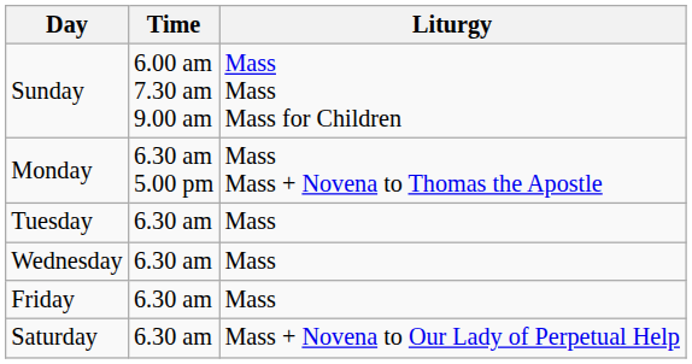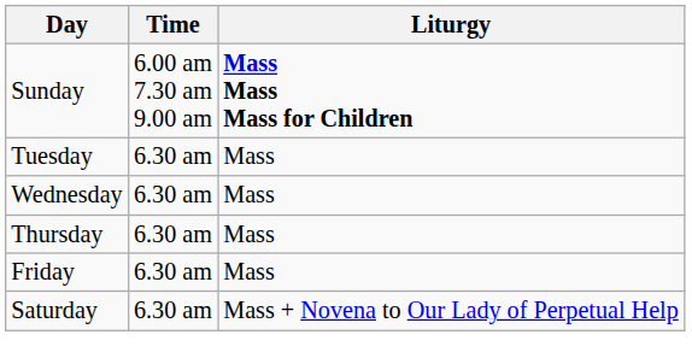Sunday | Liturgy: normal -> bold
- row: Monday | 6.30 am 5.00 pm | Mass Mass + Novena to Thomas the Apostle
+ row: Thursday | 6.30 am | Mass
